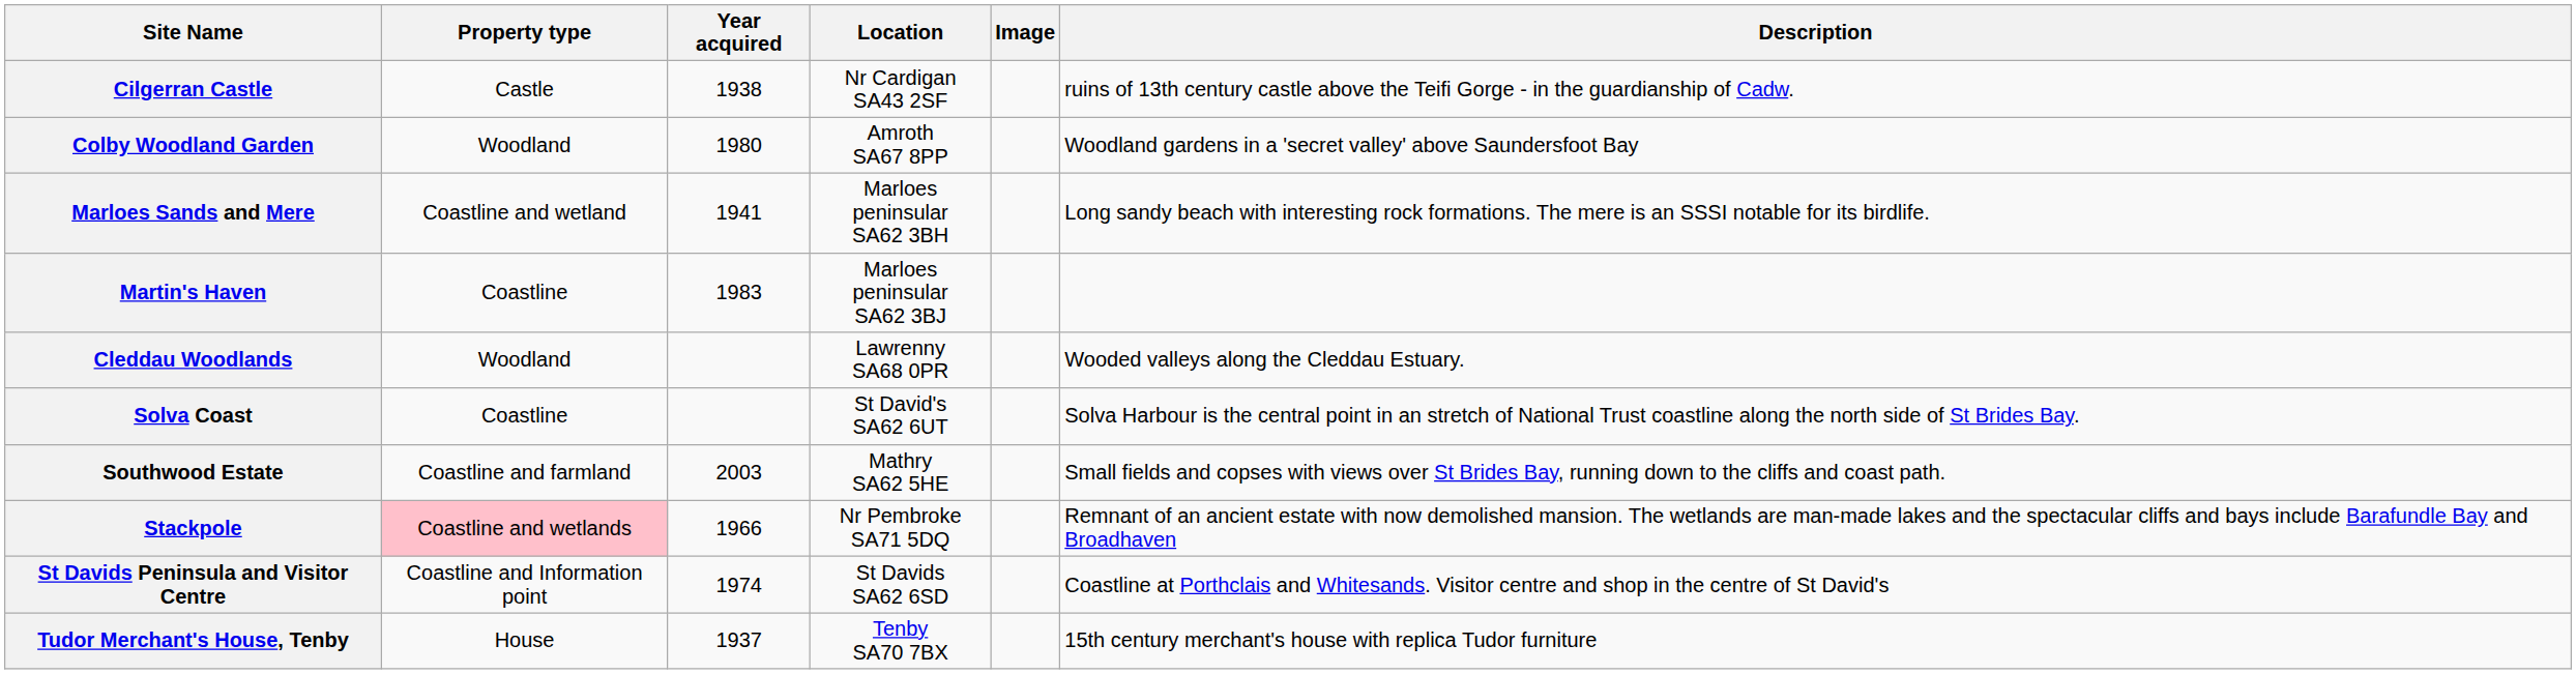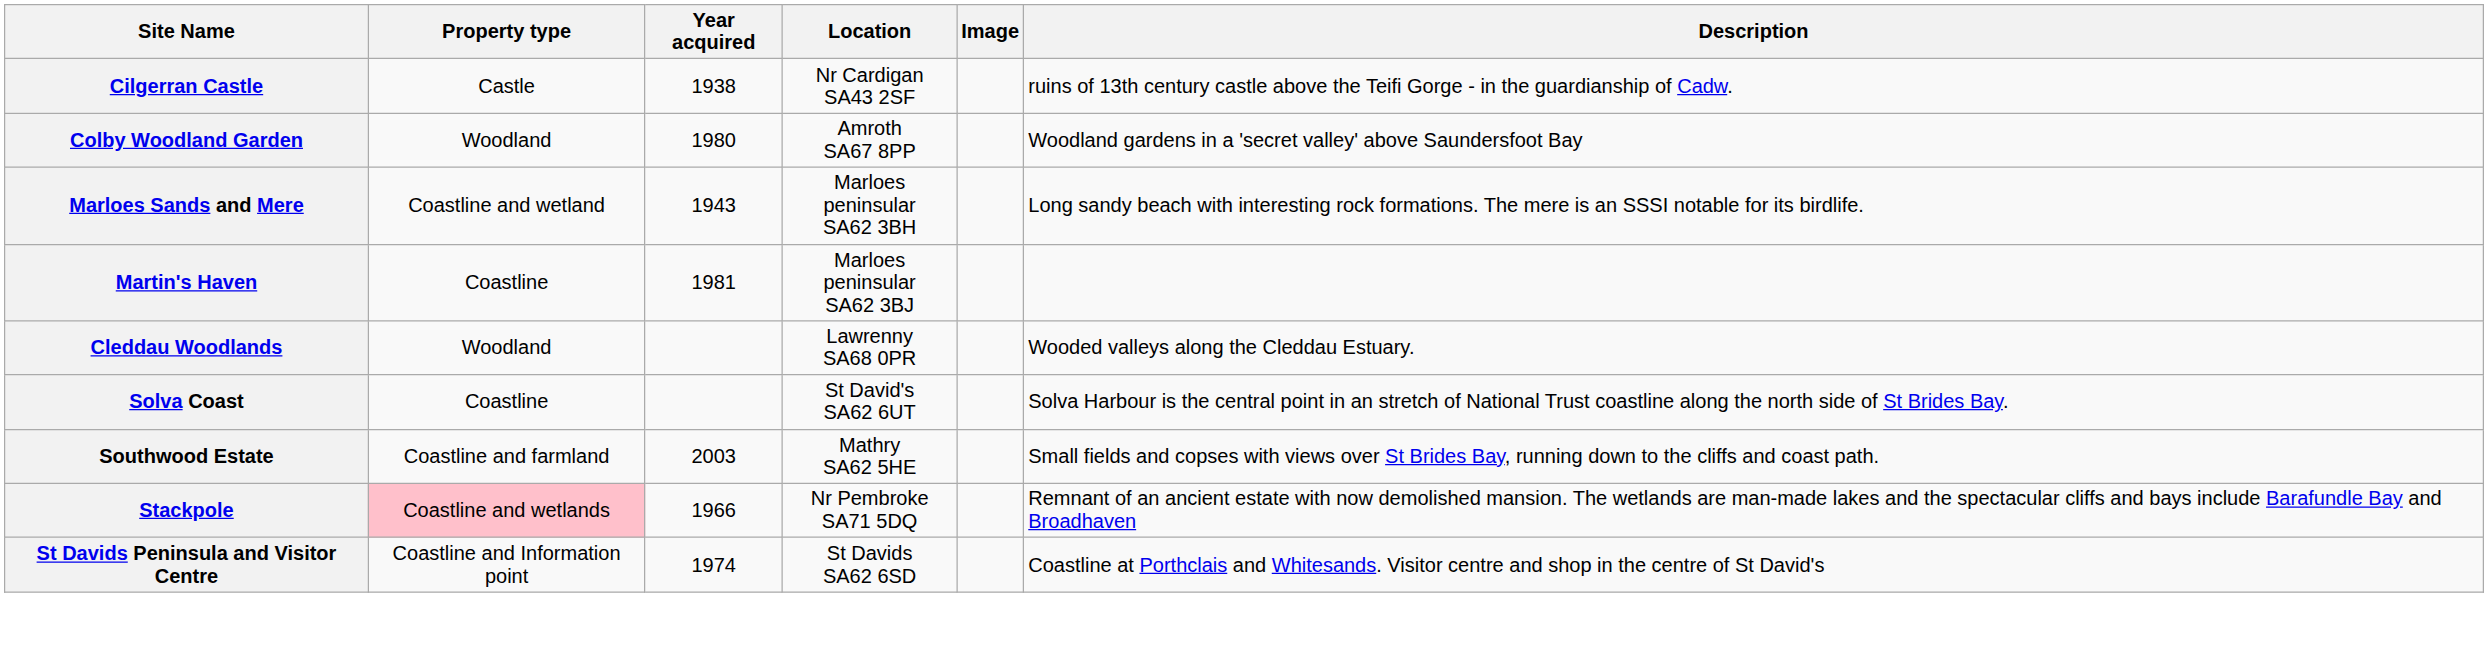Marloes Sands and Mere | Year acquired: 1941 -> 1943
Martin's Haven | Year acquired: 1983 -> 1981
- row: Tudor Merchant's House, Tenby | House | 1937 | Tenby SA70 7BX | 15th century merchant's house with replica Tudor furniture
